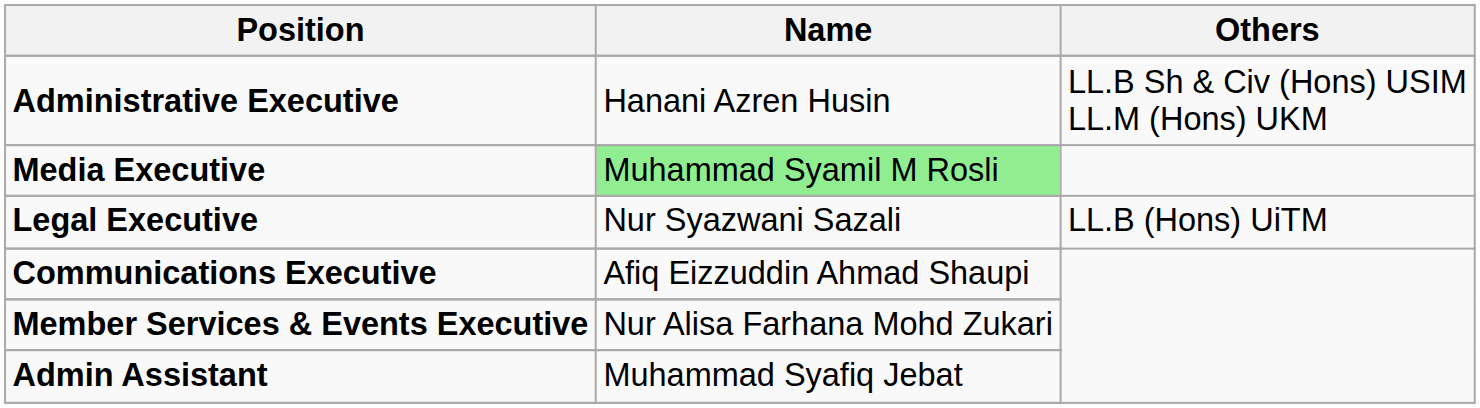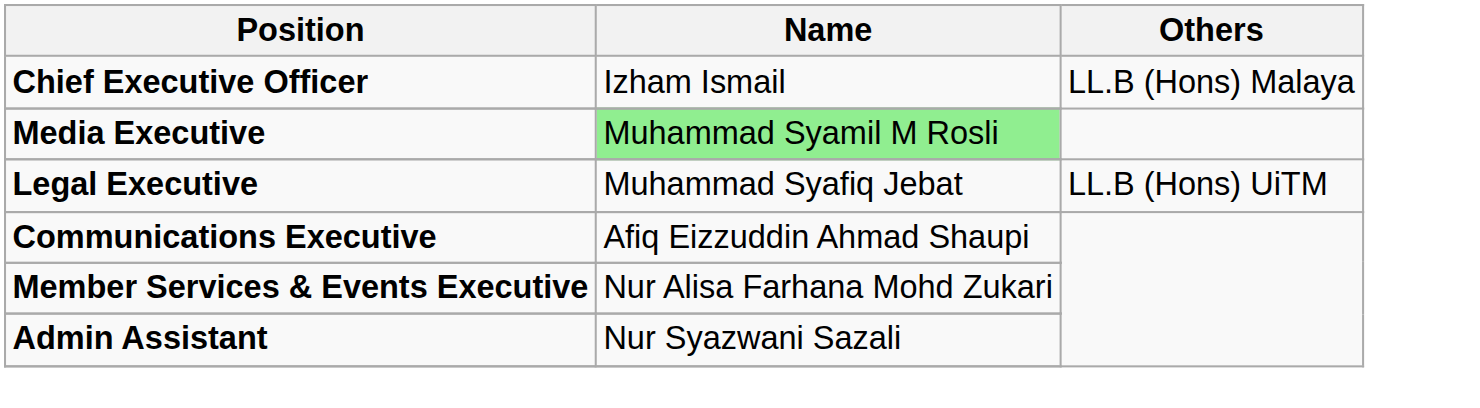+ row: Chief Executive Officer | Izham Ismail | LL.B (Hons) Malaya
- row: Administrative Executive | Hanani Azren Husin | LL.B Sh & Civ (Hons) USIM LL.M (Hons) UKM
Legal Executive | Name: Nur Syazwani Sazali -> Muhammad Syafiq Jebat
Admin Assistant | Name: Muhammad Syafiq Jebat -> Nur Syazwani Sazali
